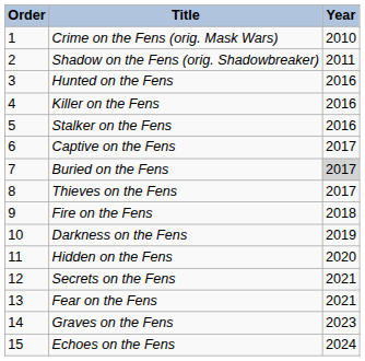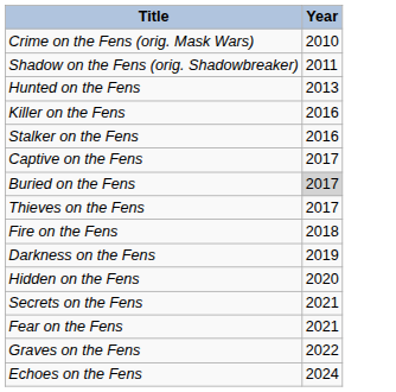- column: Order | 1 | 2 | 3 | 4 | 5 | 6 | 7 | 8 | 9 | 10 | 11 | 12 | 13 | 14 | 15
Hunted on the Fens | Year: 2016 -> 2013
Graves on the Fens | Year: 2023 -> 2022
